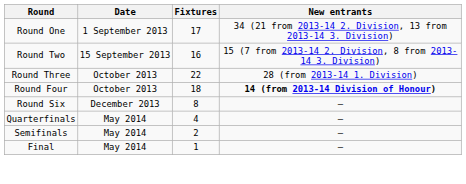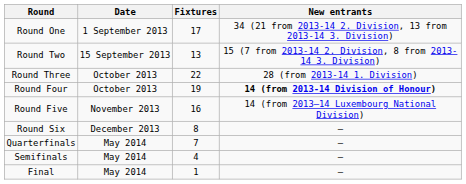Round Two | Fixtures: 16 -> 13
Round Four | Fixtures: 18 -> 19
+ row: Round Five | November 2013 | 16 | 14 (from 2013–14 Luxembourg National Division)
Quarterfinals | Fixtures: 4 -> 7
Semifinals | Fixtures: 2 -> 4
